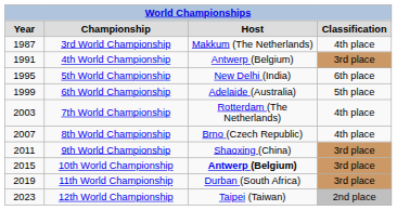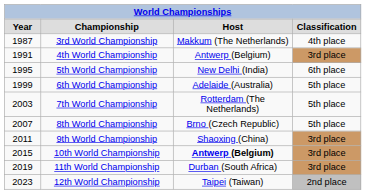7th World Championship | column 4: 4th place -> 5th place
8th World Championship | column 4: 4th place -> 5th place
